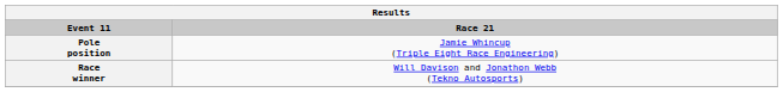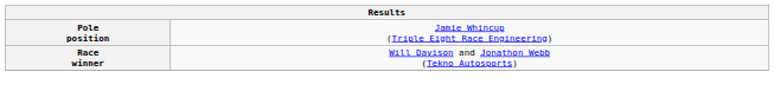- row: Event 11 | Race 21
